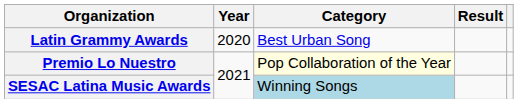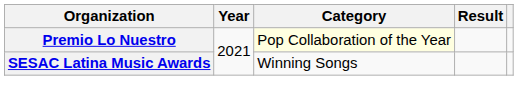- row: Latin Grammy Awards | 2020 | Best Urban Song
SESAC Latina Music Awards | Category: lightblue background -> no background
